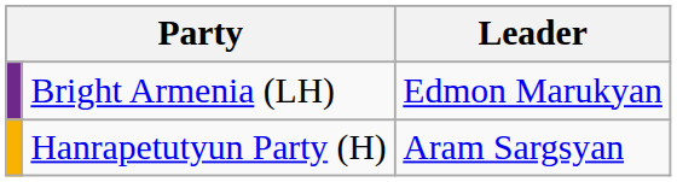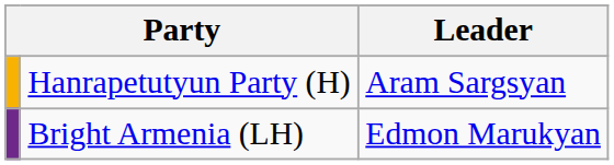rows swapped: Bright Armenia (LH) <-> Hanrapetutyun Party (H)
